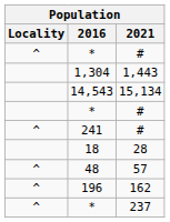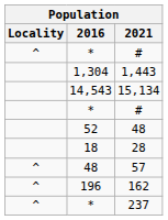- row: ^ | 241 | #
+ row: 52 | 48
